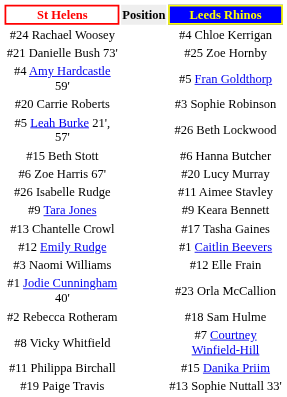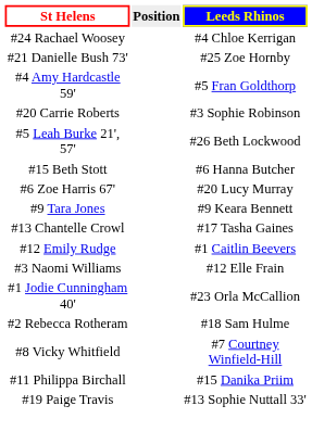- row: #26 Isabelle Rudge | #11 Aimee Stavley
